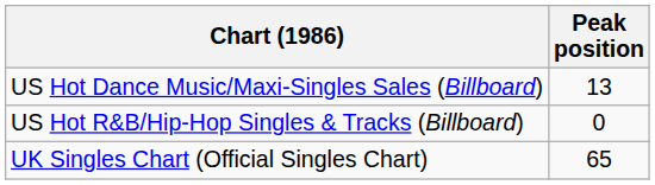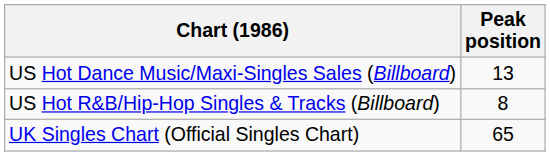US Hot R&B/Hip-Hop Singles & Tracks (Billboard) | Peak position: 0 -> 8
